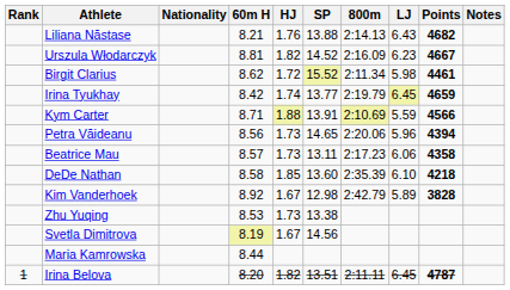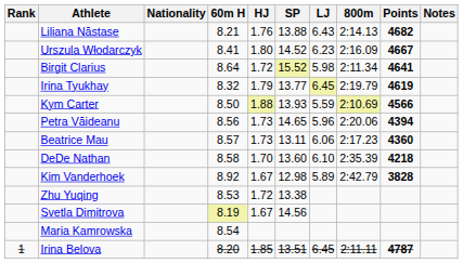columns swapped: LJ <-> 800m
Urszula Włodarczyk | 60m H: 8.81 -> 8.41
Urszula Włodarczyk | HJ: 1.82 -> 1.80
Birgit Clarius | 60m H: 8.62 -> 8.64
Birgit Clarius | Points: 4461 -> 4641
Irina Tyukhay | 60m H: 8.42 -> 8.32
Irina Tyukhay | HJ: 1.74 -> 1.79
Irina Tyukhay | Points: 4659 -> 4619
Kym Carter | 60m H: 8.71 -> 8.50
Kym Carter | SP: 13.91 -> 13.93
Beatrice Mau | Points: 4358 -> 4360
DeDe Nathan | HJ: 1.85 -> 1.70
Zhu Yuqing | HJ: 1.73 -> 1.72
Maria Kamrowska | 60m H: 8.44 -> 8.54
Irina Belova | HJ: 1.82 -> 1.85
